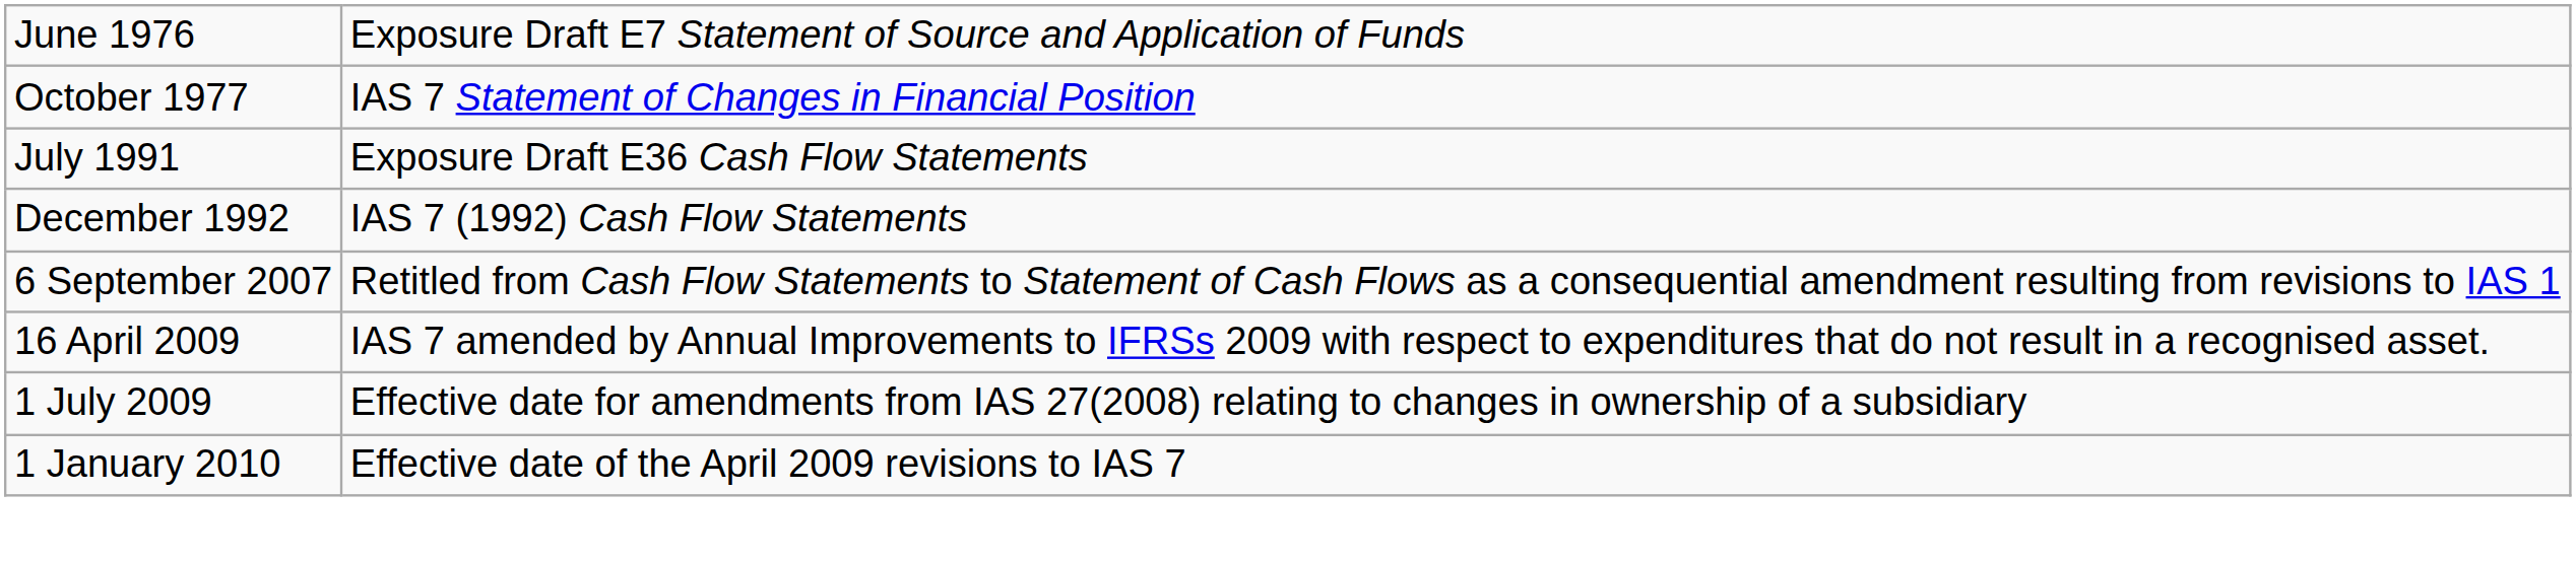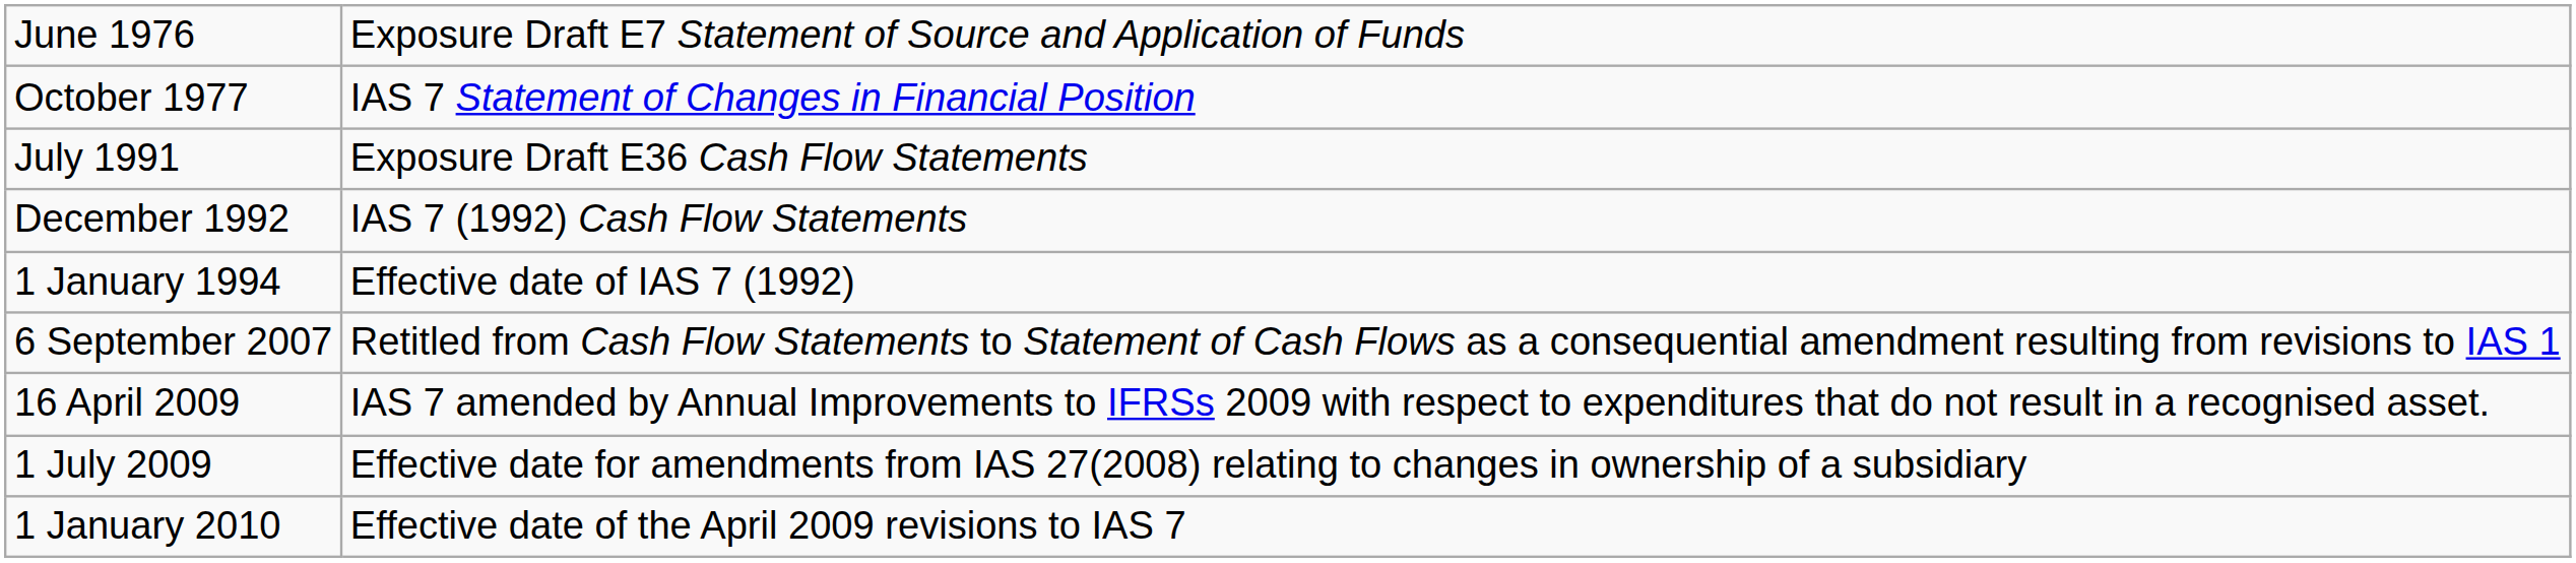+ row: 1 January 1994 | Effective date of IAS 7 (1992)
